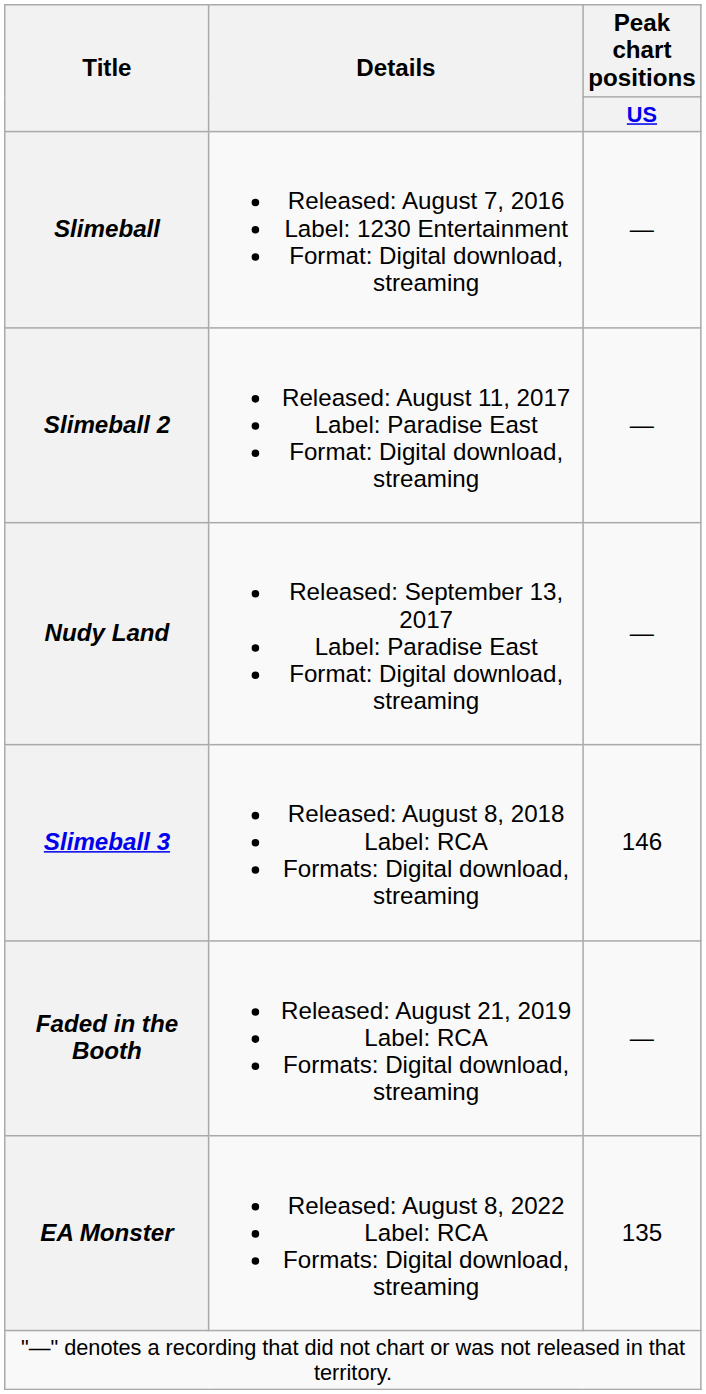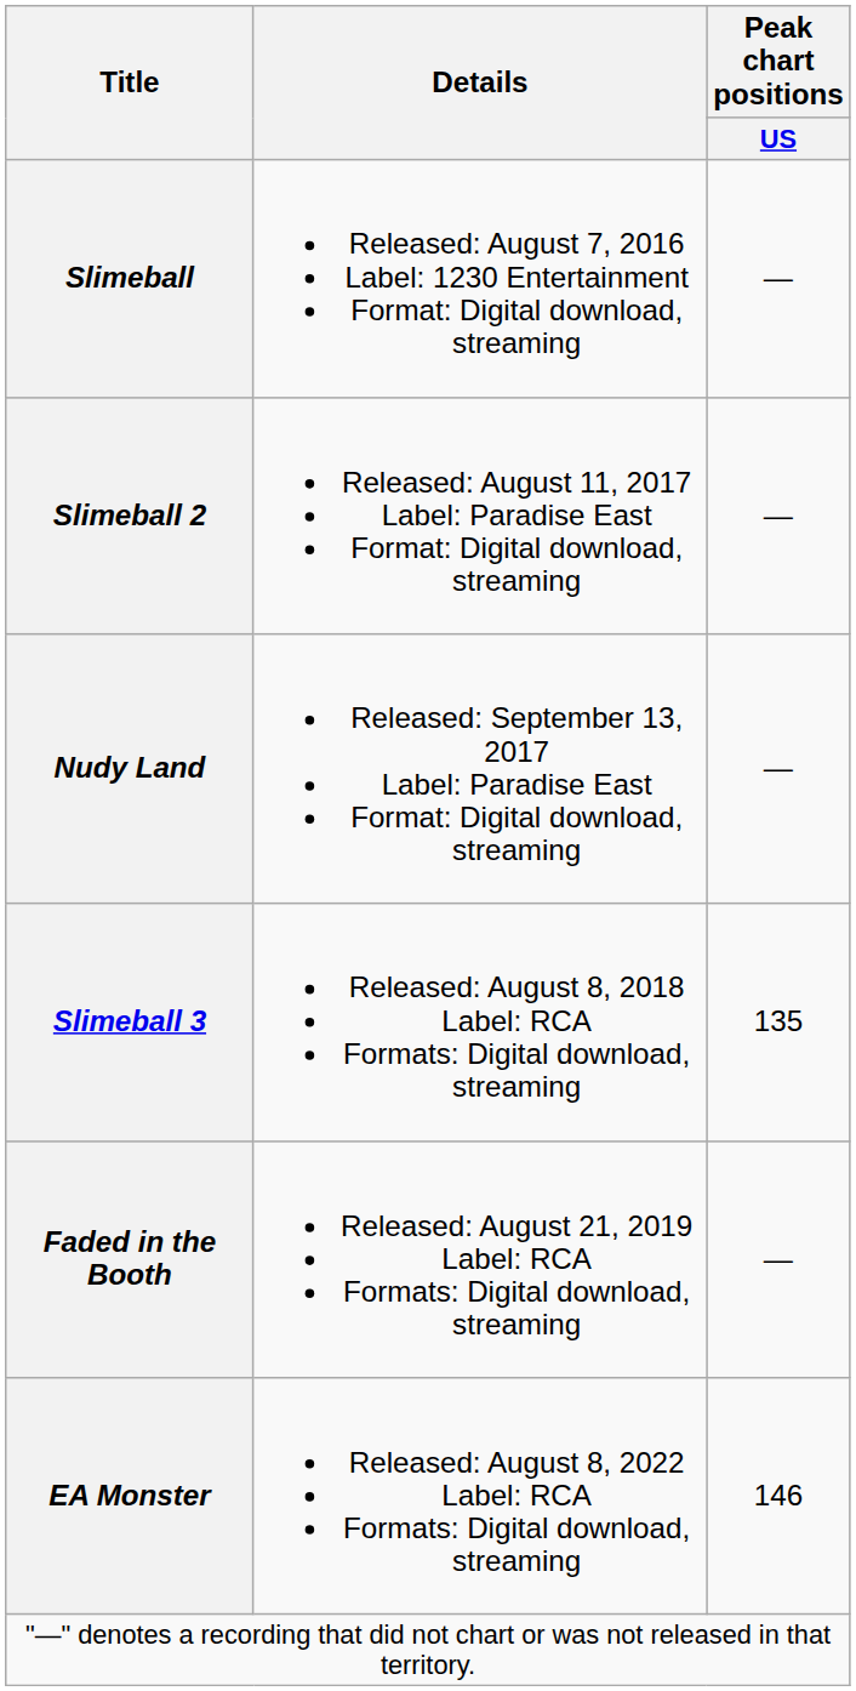Slimeball 3 | Peak chart positions / US: 146 -> 135
EA Monster | Peak chart positions / US: 135 -> 146
